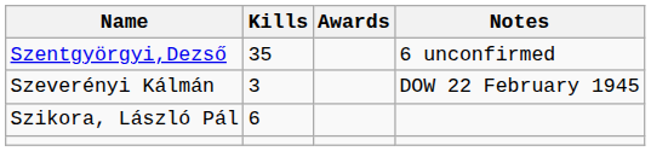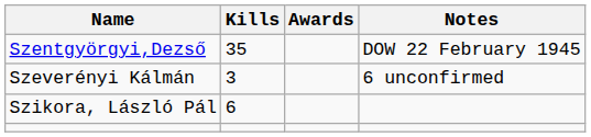Szentgyörgyi,Dezső | Notes: 6 unconfirmed -> DOW 22 February 1945
Szeverényi Kálmán | Notes: DOW 22 February 1945 -> 6 unconfirmed
